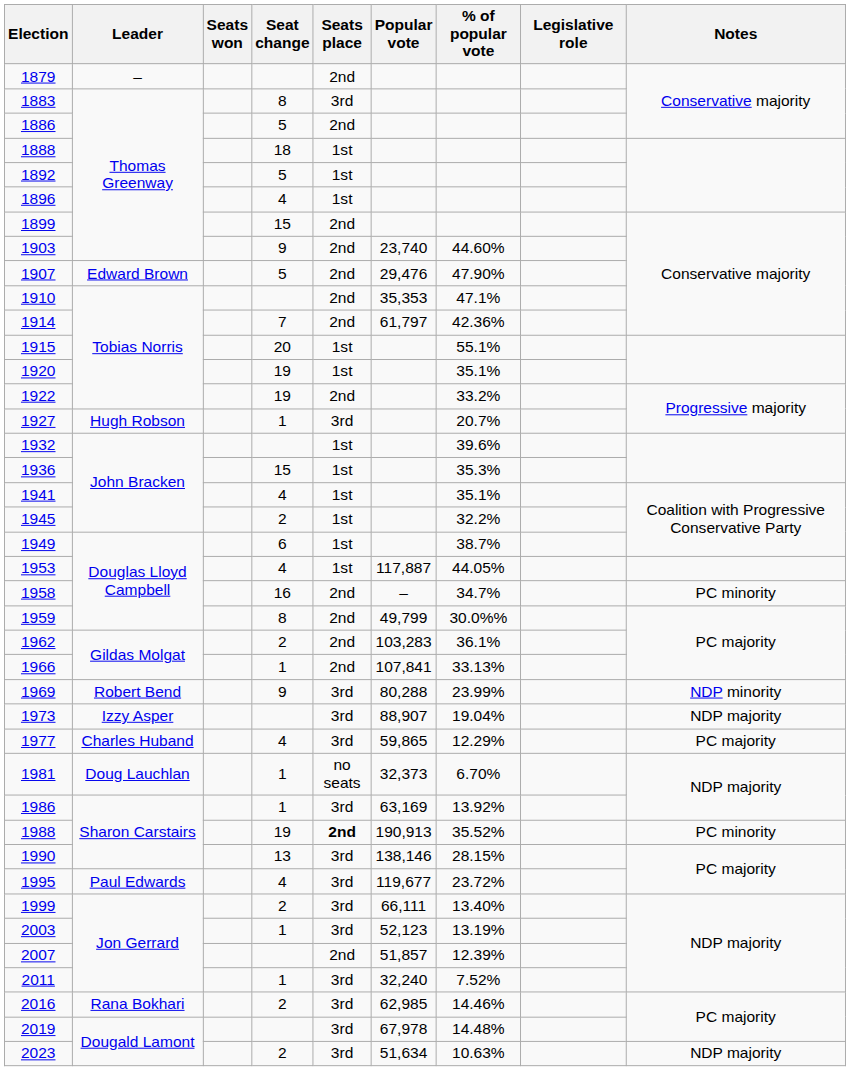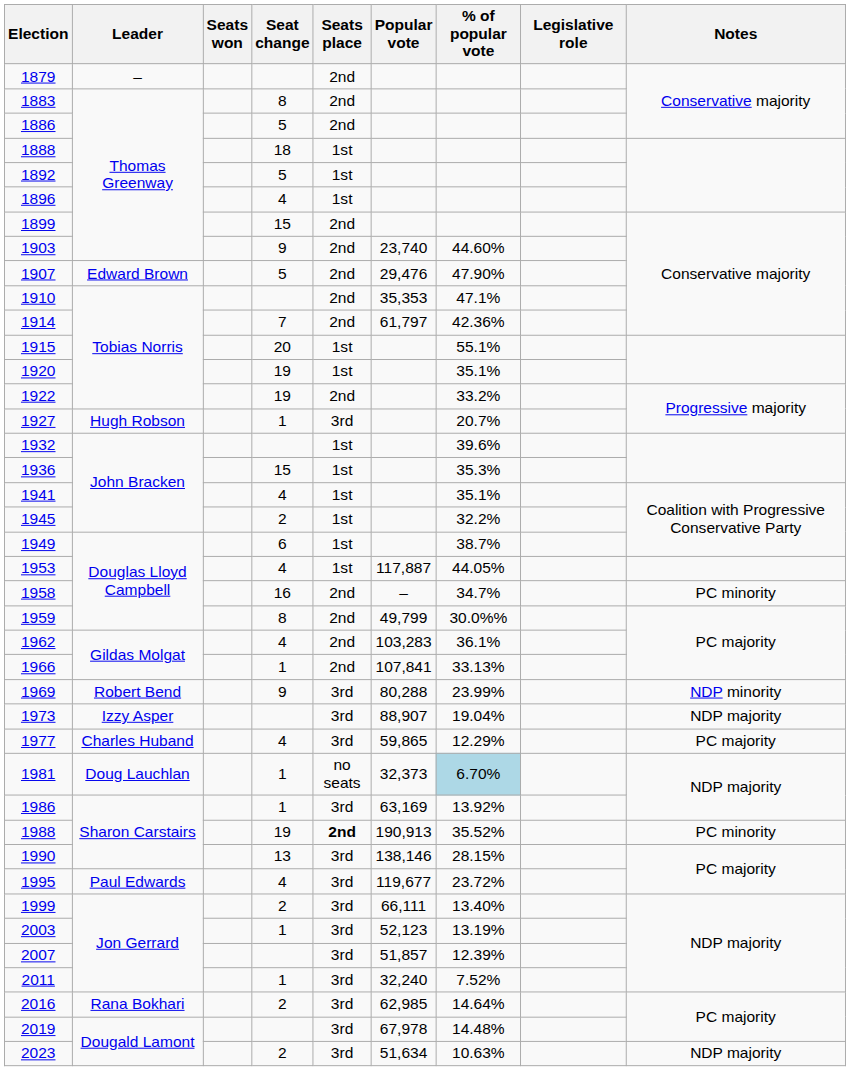1883 | Seats place: 3rd -> 2nd
1962 | Seat change: 2 -> 4
1981 | % of popular vote: no background -> lightblue background
2007 | Seats place: 2nd -> 3rd
2016 | % of popular vote: 14.46% -> 14.64%
